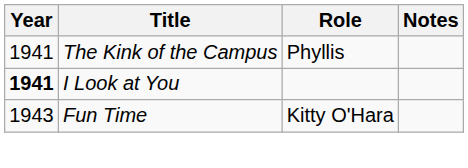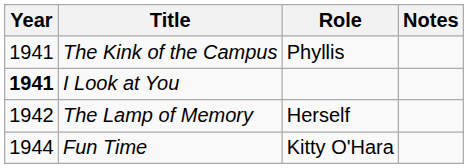+ row: 1942 | The Lamp of Memory | Herself
Fun Time | Year: 1943 -> 1944
